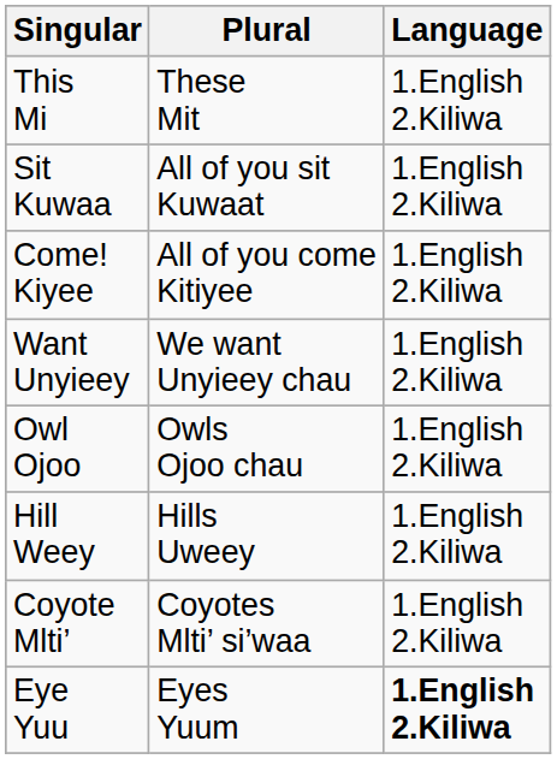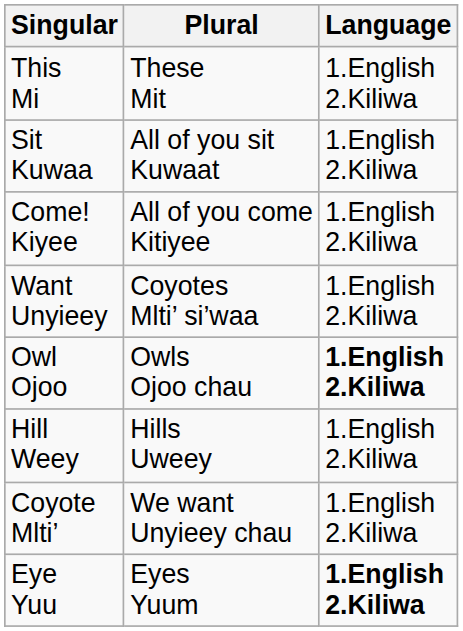Want Unyieey | Plural: We want Unyieey chau -> Coyotes Mlti’ si’waa
Owl Ojoo | Language: normal -> bold
Coyote Mlti’ | Plural: Coyotes Mlti’ si’waa -> We want Unyieey chau
